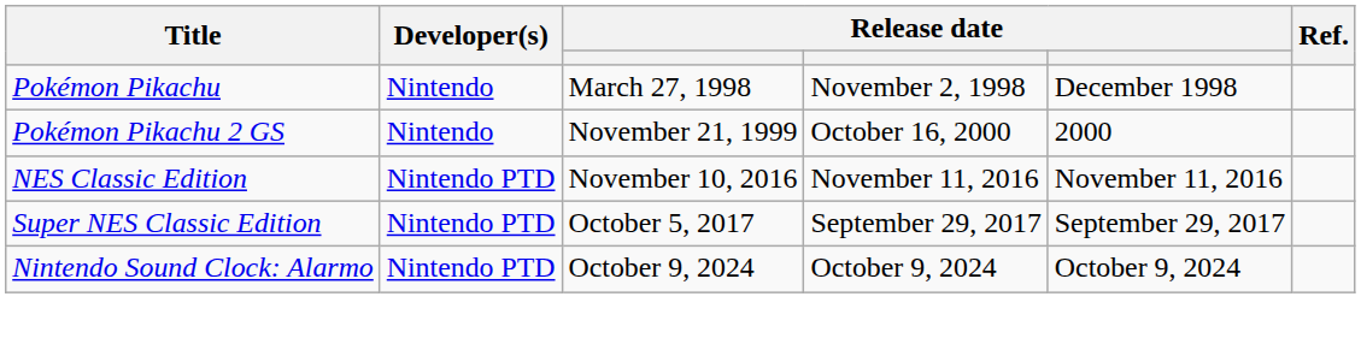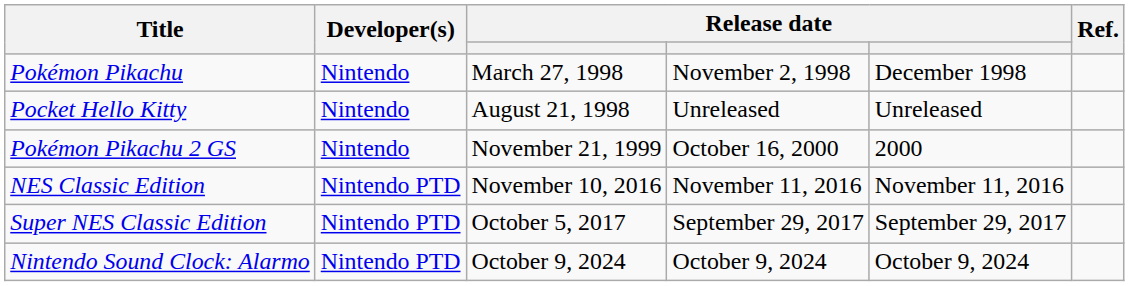+ row: Pocket Hello Kitty | Nintendo | August 21, 1998 | Unreleased | Unreleased
